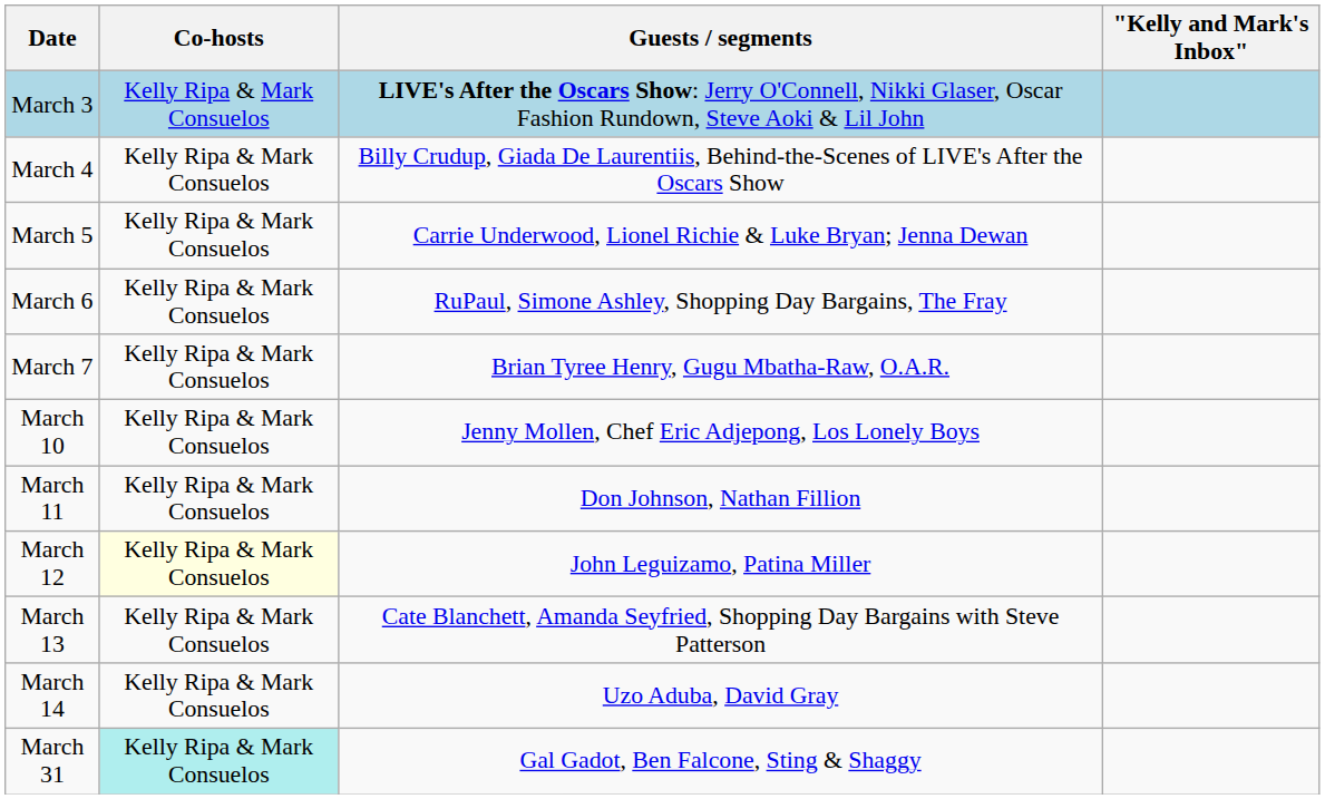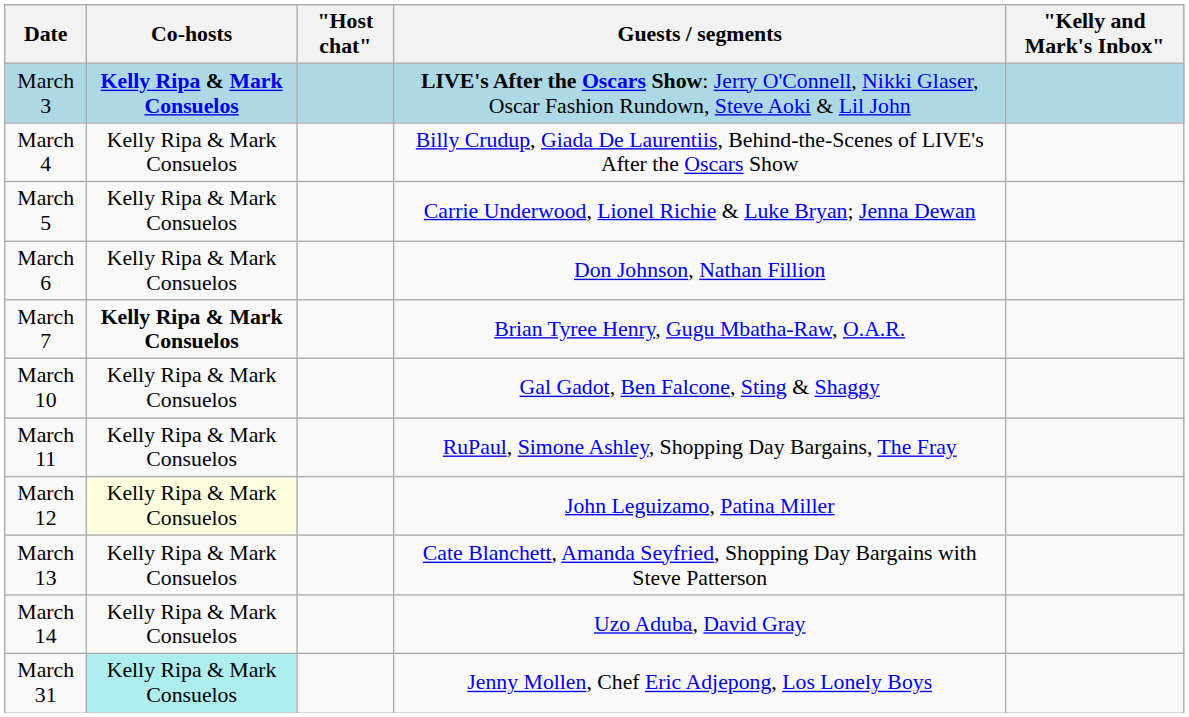+ column: "Host chat"
March 3 | Co-hosts: normal -> bold
March 6 | Guests / segments: RuPaul, Simone Ashley, Shopping Day Bargains, The Fray -> Don Johnson, Nathan Fillion
March 7 | Co-hosts: normal -> bold
March 10 | Guests / segments: Jenny Mollen, Chef Eric Adjepong, Los Lonely Boys -> Gal Gadot, Ben Falcone, Sting & Shaggy
March 11 | Guests / segments: Don Johnson, Nathan Fillion -> RuPaul, Simone Ashley, Shopping Day Bargains, The Fray
March 31 | Guests / segments: Gal Gadot, Ben Falcone, Sting & Shaggy -> Jenny Mollen, Chef Eric Adjepong, Los Lonely Boys
